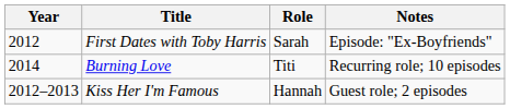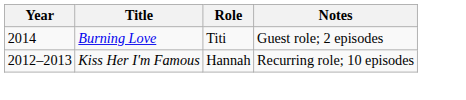- row: 2012 | First Dates with Toby Harris | Sarah | Episode: "Ex-Boyfriends"
Burning Love | Notes: Recurring role; 10 episodes -> Guest role; 2 episodes
Kiss Her I'm Famous | Notes: Guest role; 2 episodes -> Recurring role; 10 episodes
